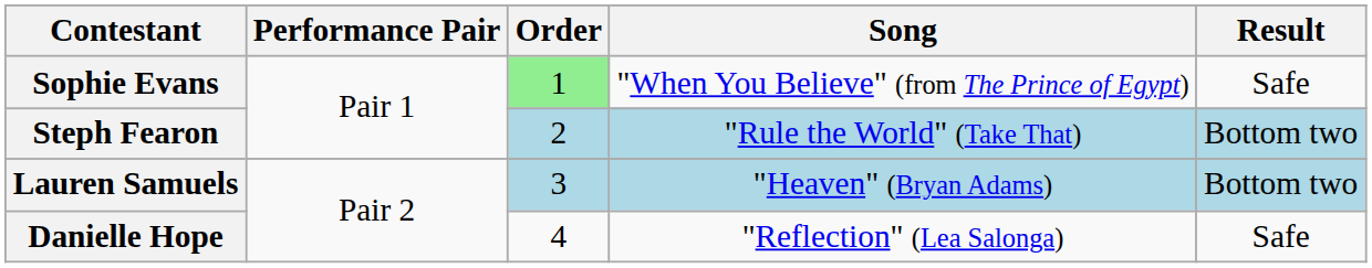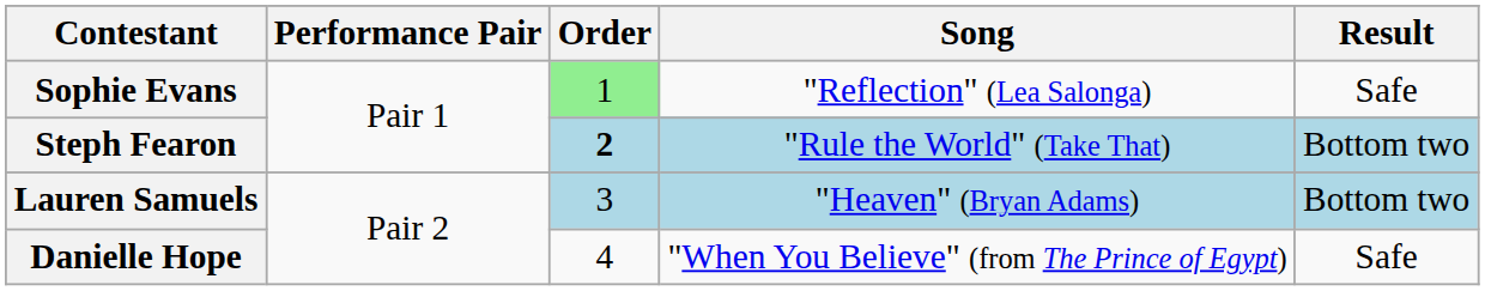Sophie Evans | Song: "When You Believe" (from The Prince of Egypt) -> "Reflection" (Lea Salonga)
Steph Fearon | Order: normal -> bold
Danielle Hope | Song: "Reflection" (Lea Salonga) -> "When You Believe" (from The Prince of Egypt)
